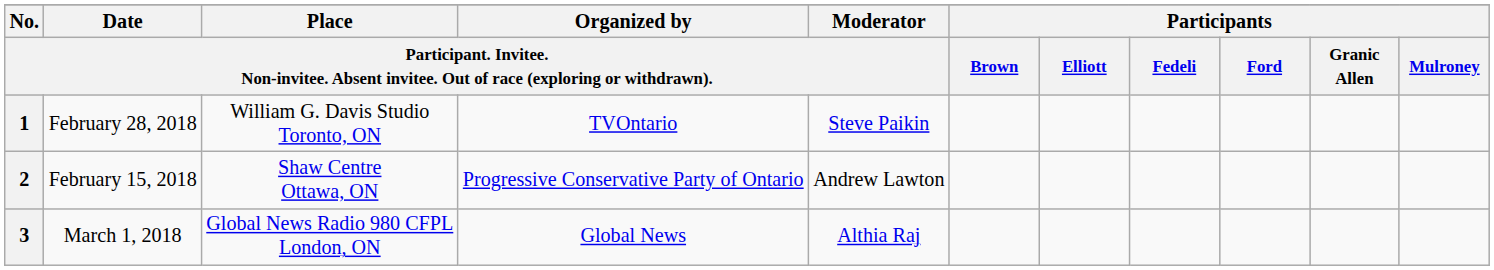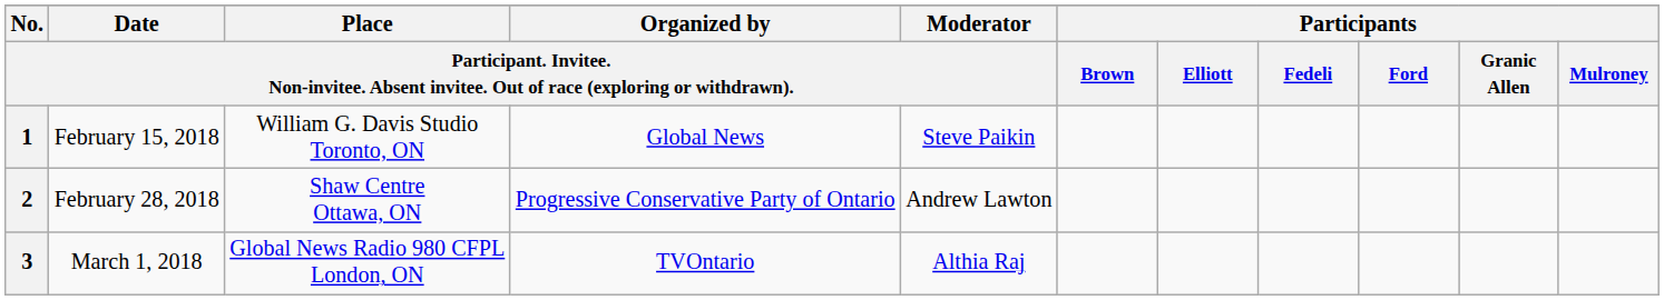1 | column 2: February 28, 2018 -> February 15, 2018
1 | column 4: TVOntario -> Global News
2 | column 2: February 15, 2018 -> February 28, 2018
3 | column 4: Global News -> TVOntario
